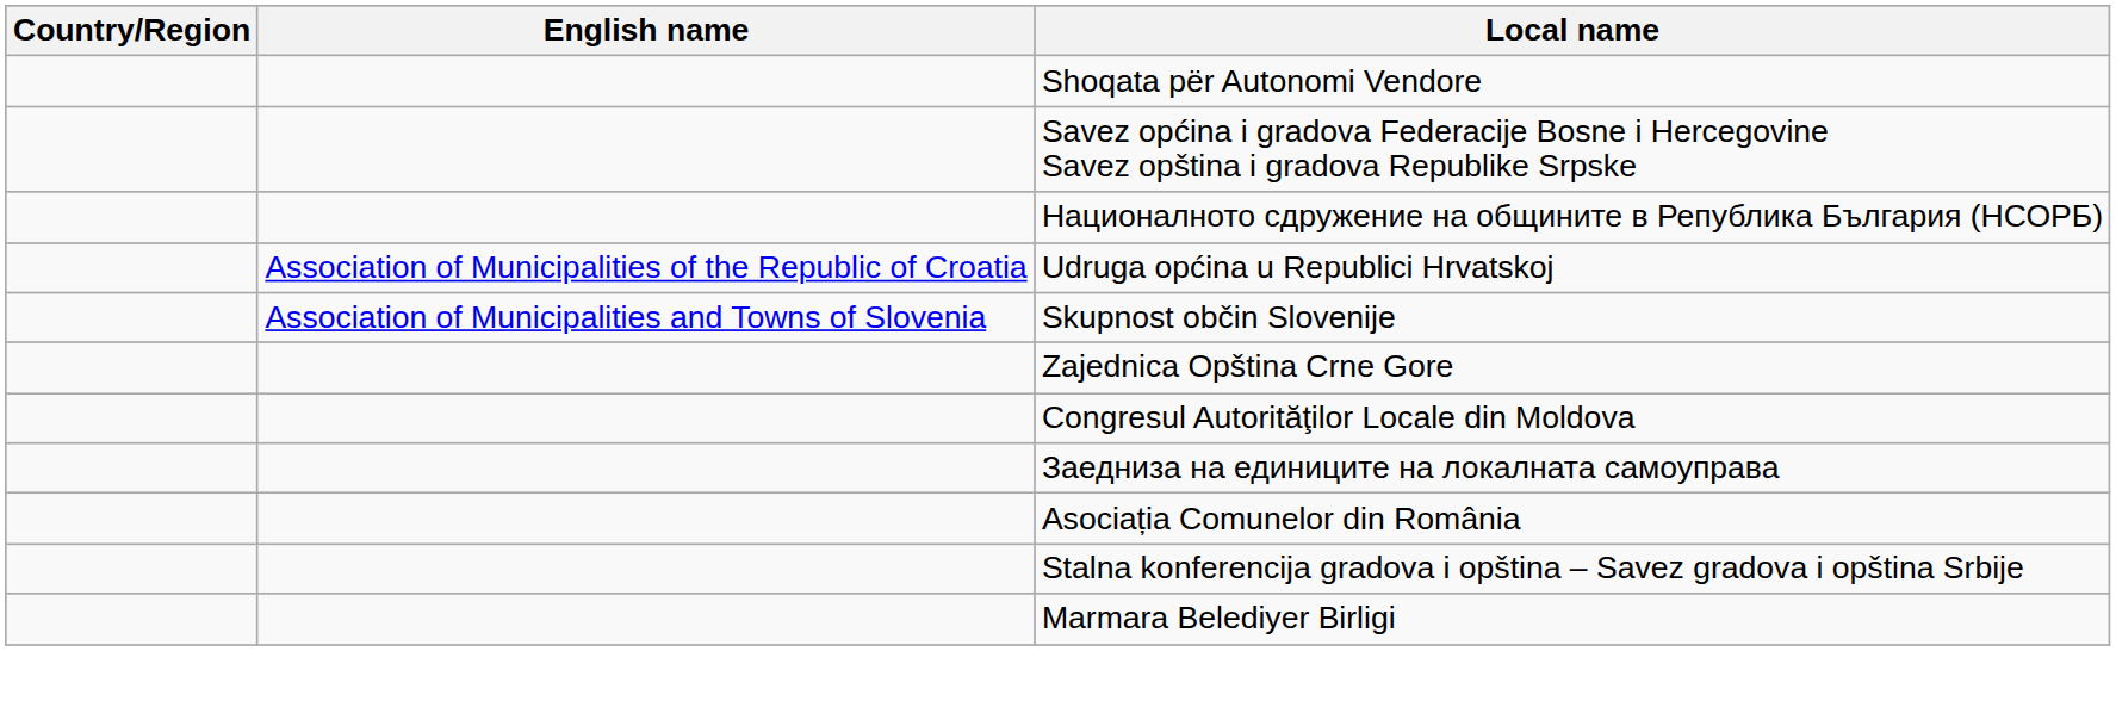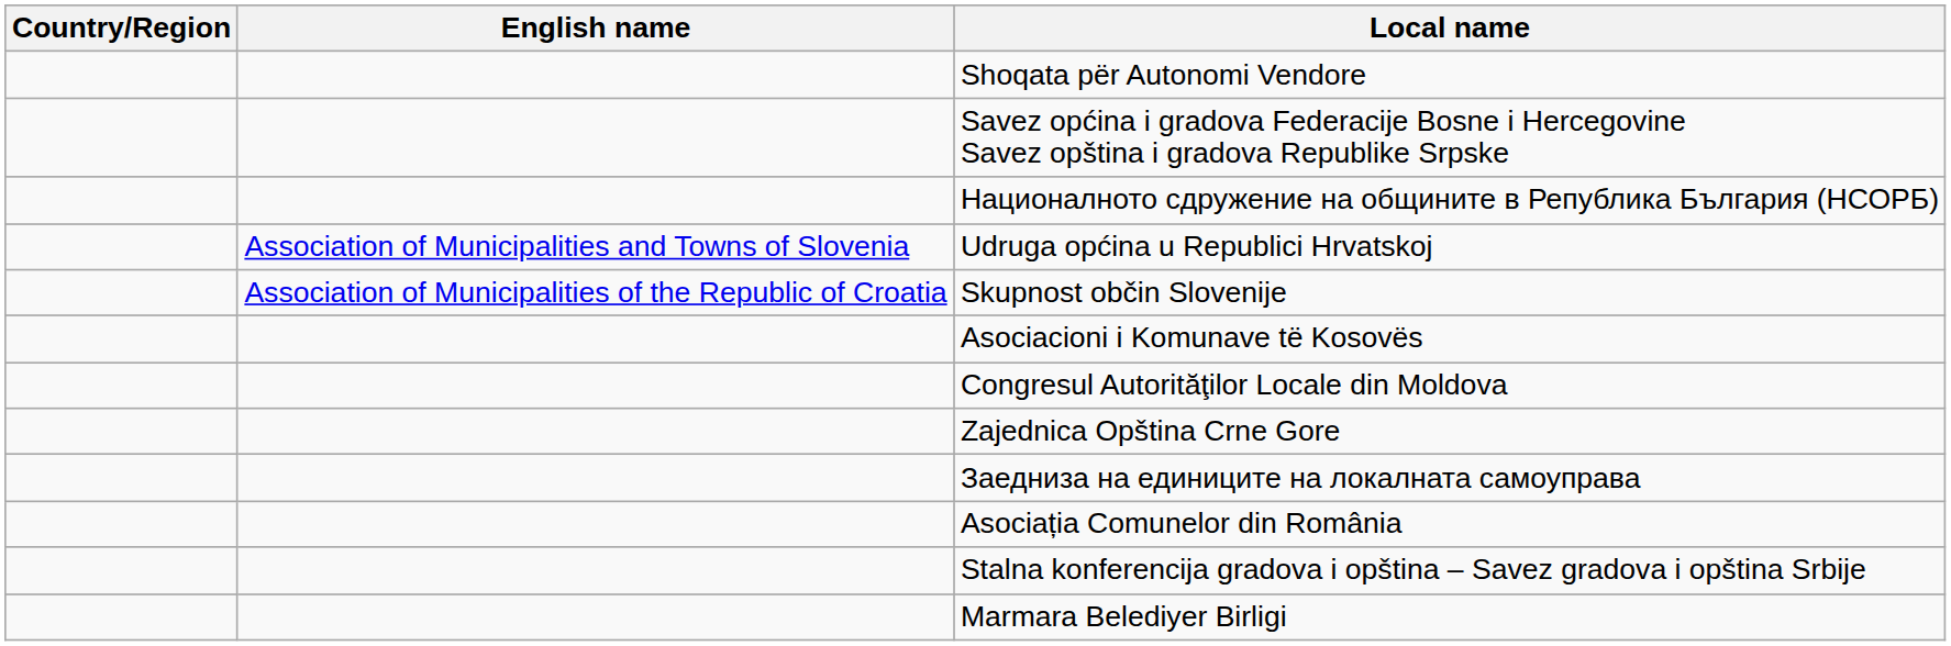Udruga općina u Republici Hrvatskoj | English name: Association of Municipalities of the Republic of Croatia -> Association of Municipalities and Towns of Slovenia
Skupnost občin Slovenije | English name: Association of Municipalities and Towns of Slovenia -> Association of Municipalities of the Republic of Croatia
+ row: Asociacioni i Komunave të Kosovës
rows swapped: Congresul Autorităţilor Locale din Moldova <-> Zajednica Opština Crne Gore
